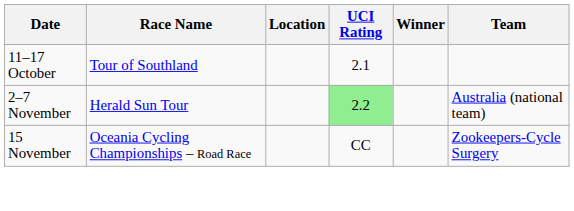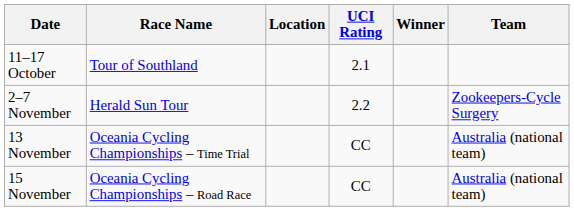2–7 November | UCI Rating: lightgreen background -> no background
2–7 November | Team: Australia (national team) -> Zookeepers-Cycle Surgery
+ row: 13 November | Oceania Cycling Championships – Time Trial | CC | Australia (national team)
15 November | Team: Zookeepers-Cycle Surgery -> Australia (national team)
